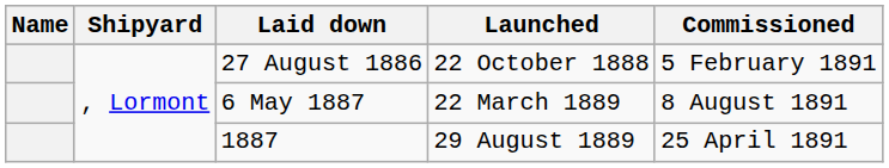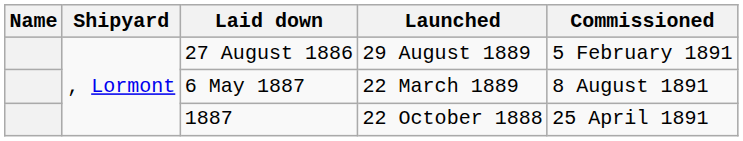27 August 1886 | Launched: 22 October 1888 -> 29 August 1889
1887 | Launched: 29 August 1889 -> 22 October 1888
